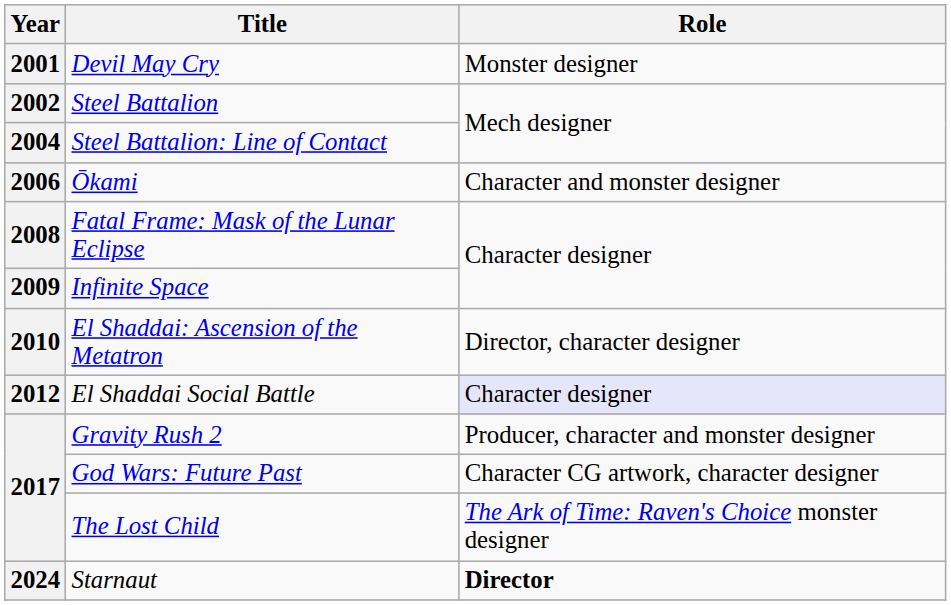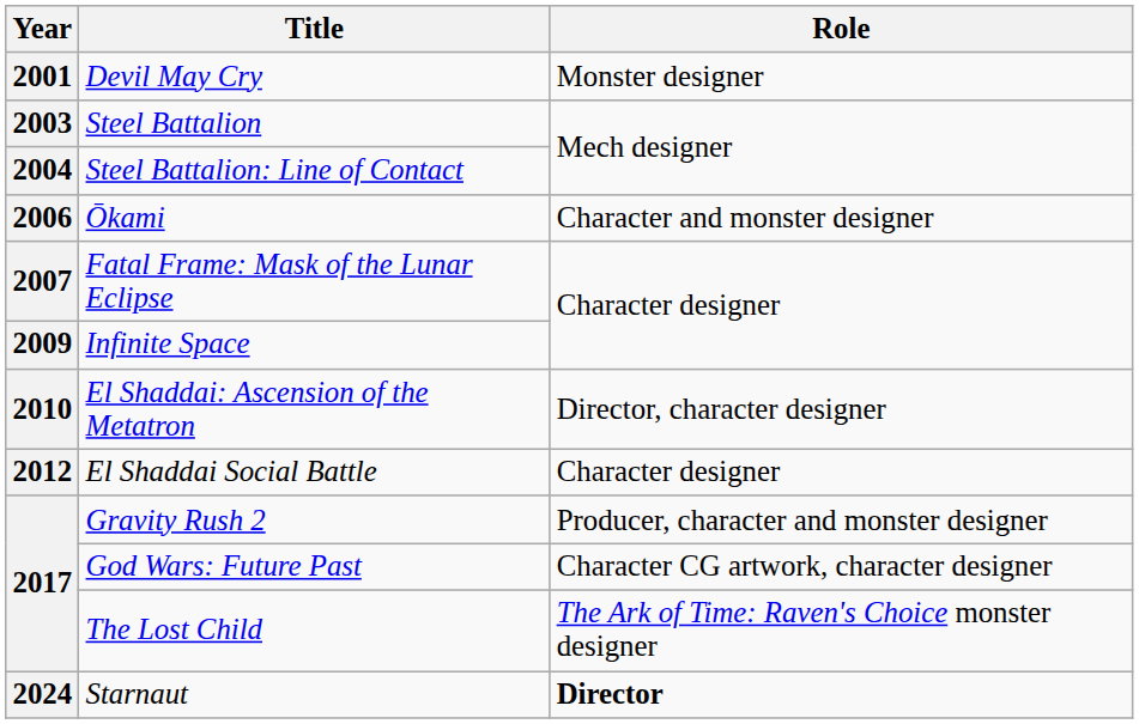Steel Battalion | Year: 2002 -> 2003
Fatal Frame: Mask of the Lunar Eclipse | Year: 2008 -> 2007
El Shaddai Social Battle | Role: lavender background -> no background
